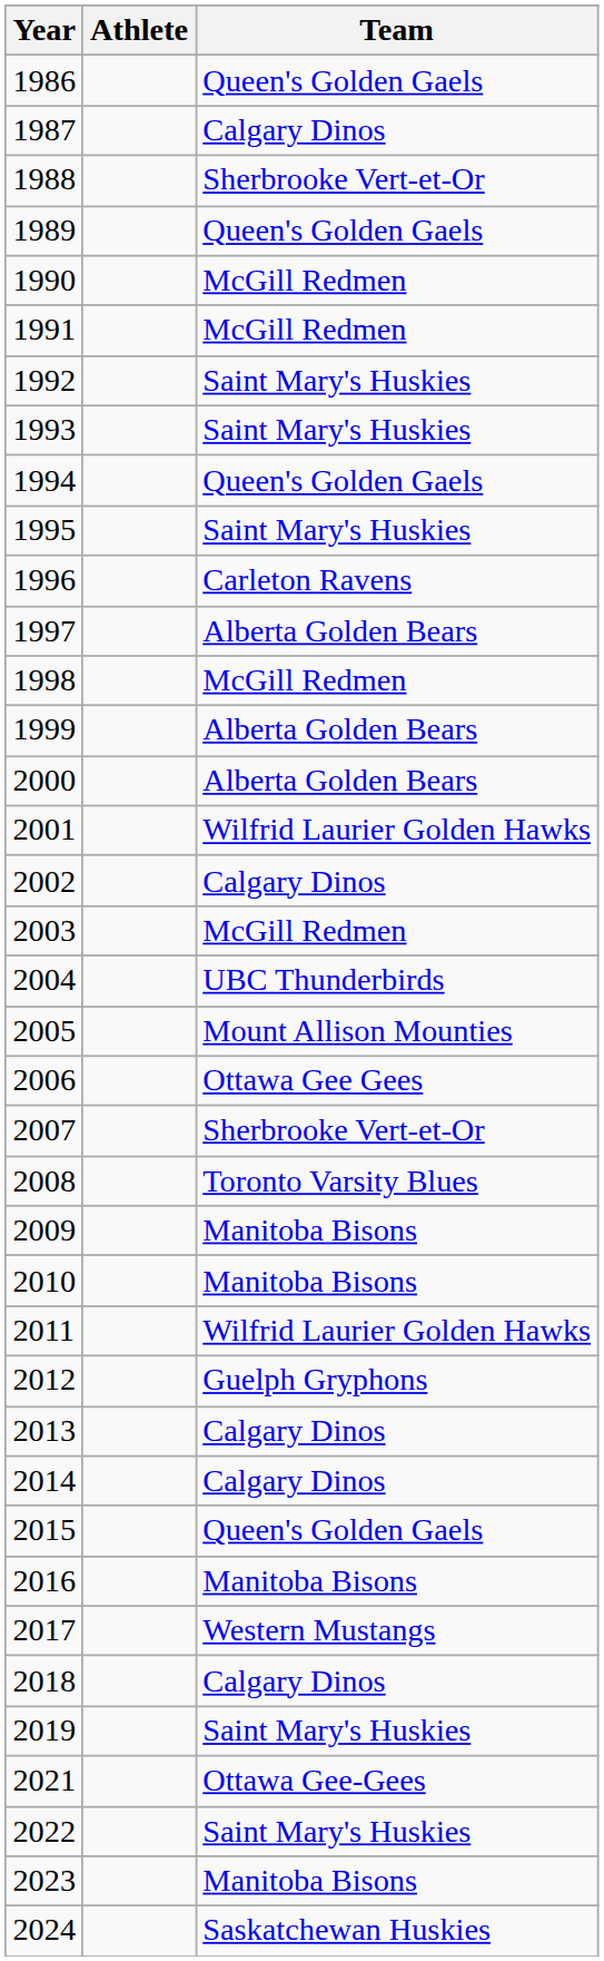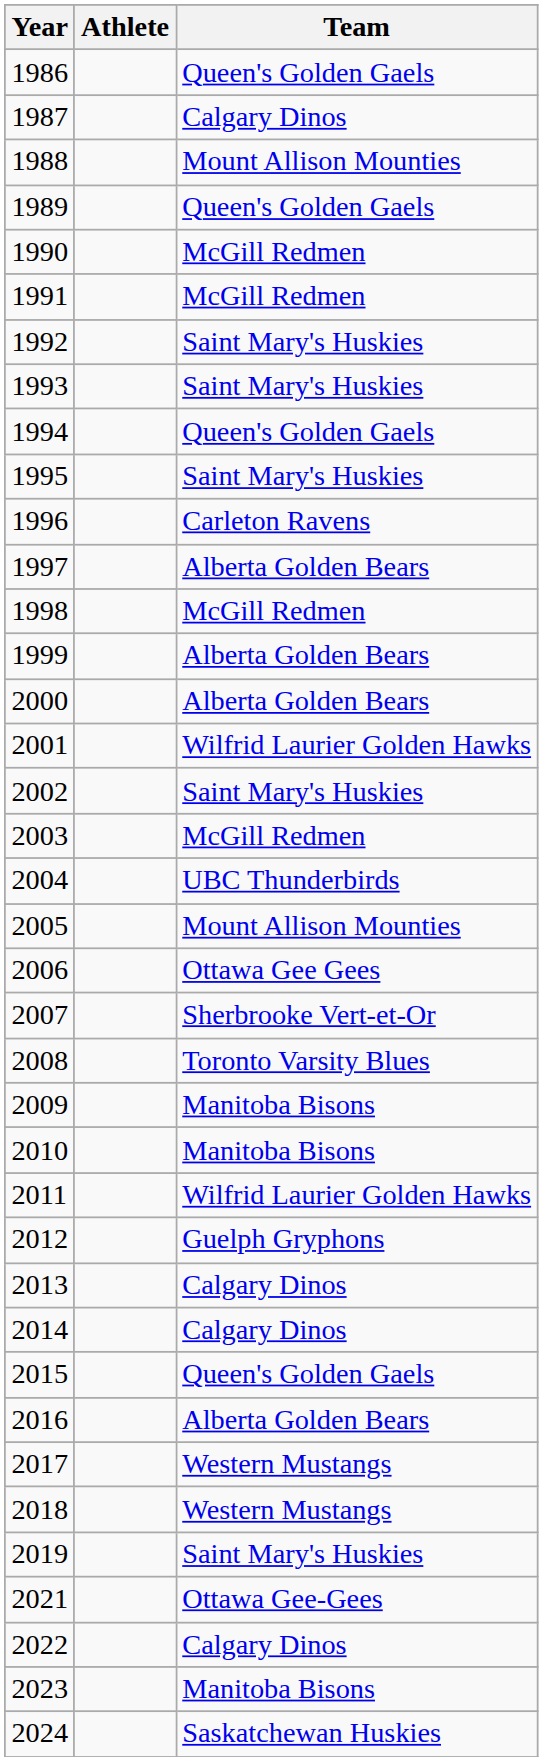1988 | Team: Sherbrooke Vert-et-Or -> Mount Allison Mounties
2002 | Team: Calgary Dinos -> Saint Mary's Huskies
2016 | Team: Manitoba Bisons -> Alberta Golden Bears
2018 | Team: Calgary Dinos -> Western Mustangs
2022 | Team: Saint Mary's Huskies -> Calgary Dinos
